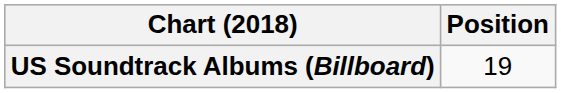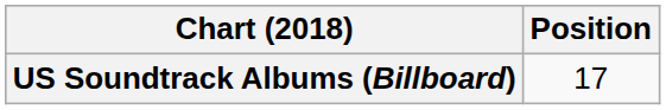US Soundtrack Albums (Billboard) | Position: 19 -> 17
